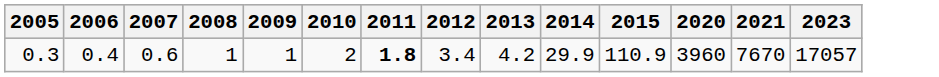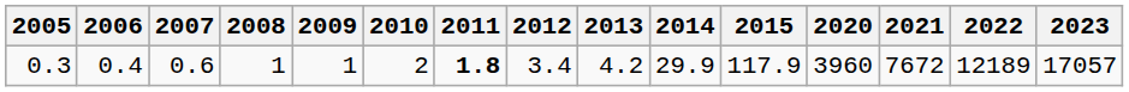+ column: 2022 | 12189
0.3 | 2015: 110.9 -> 117.9
0.3 | 2021: 7670 -> 7672
